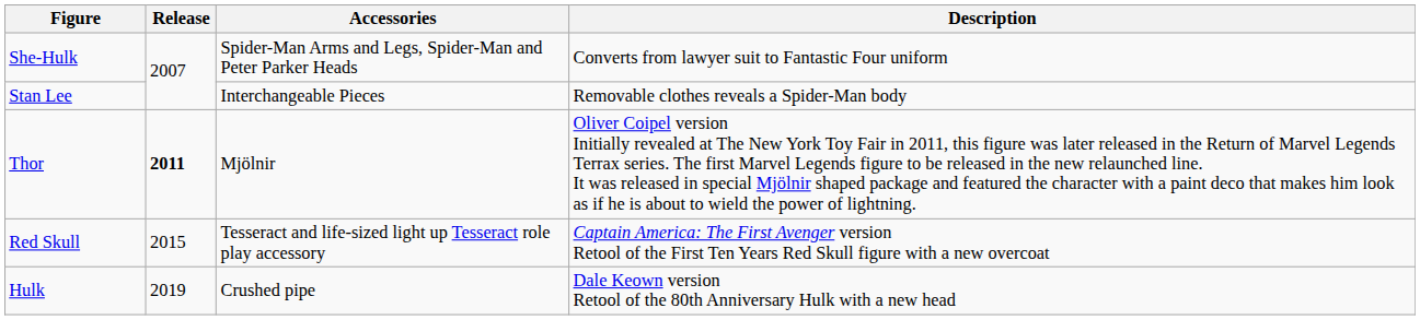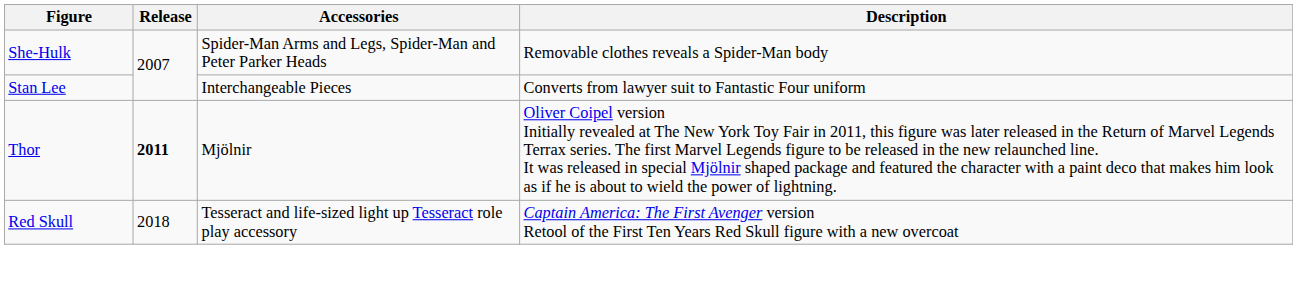She-Hulk | Description: Converts from lawyer suit to Fantastic Four uniform -> Removable clothes reveals a Spider-Man body
Stan Lee | Description: Removable clothes reveals a Spider-Man body -> Converts from lawyer suit to Fantastic Four uniform
Red Skull | Release: 2015 -> 2018
- row: Hulk | 2019 | Crushed pipe | Dale Keown version Retool of the 80th Anniversary Hulk with a new head
